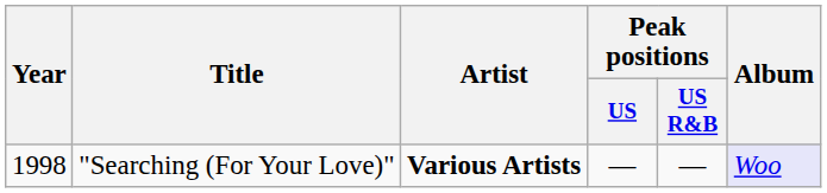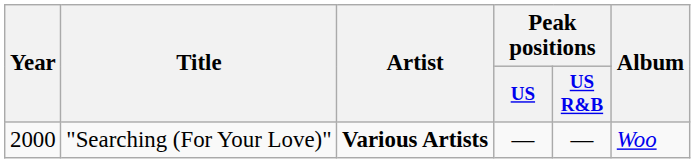"Searching (For Your Love)" | Year: 1998 -> 2000
"Searching (For Your Love)" | Album: lavender background -> no background
